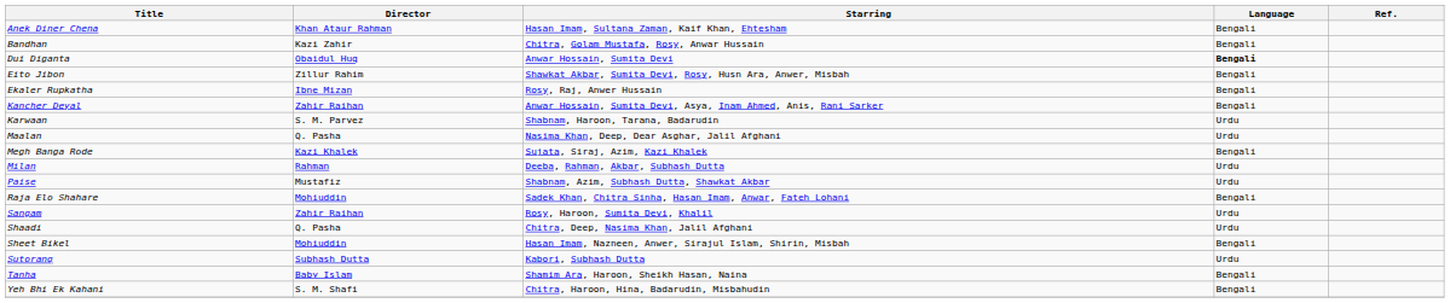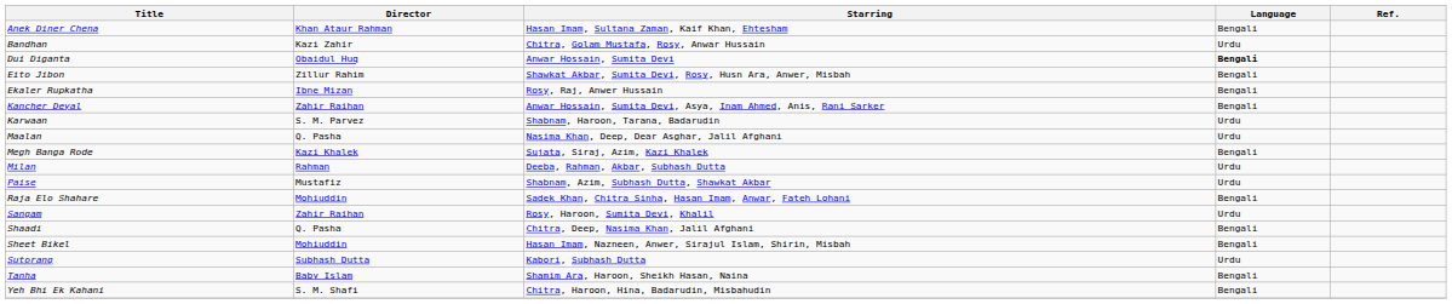Bandhan | Language: Bengali -> Urdu
Shaadi | Language: Urdu -> Bengali
